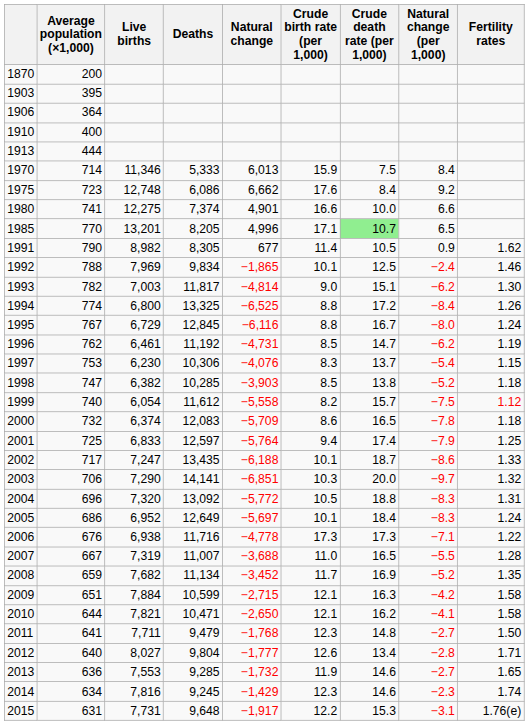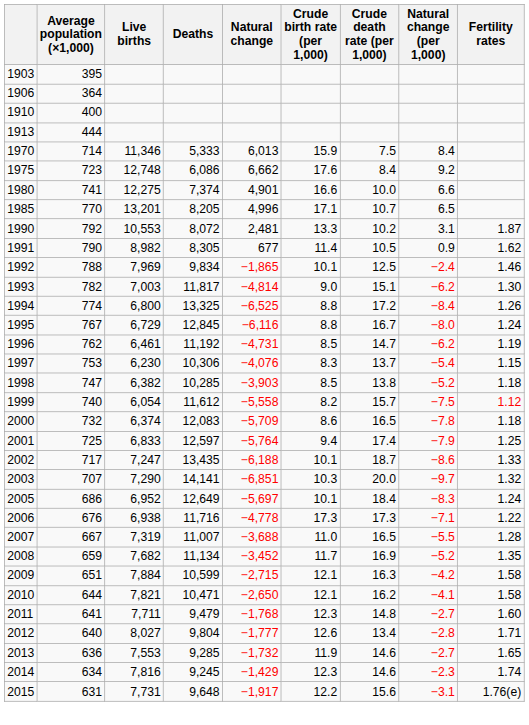- row: 1870 | 200
1985 | Crude death rate (per 1,000): lightgreen background -> no background
+ row: 1990 | 792 | 10,553 | 8,072 | 2,481 | 13.3 | 10.2 | 3.1 | 1.87
2003 | Average population (×1,000): 706 -> 707
- row: 2004 | 696 | 7,320 | 13,092 | −5,772 | 10.5 | 18.8 | −8.3 | 1.31
2011 | Fertility rates: 1.50 -> 1.60
2015 | Crude death rate (per 1,000): 15.3 -> 15.6
